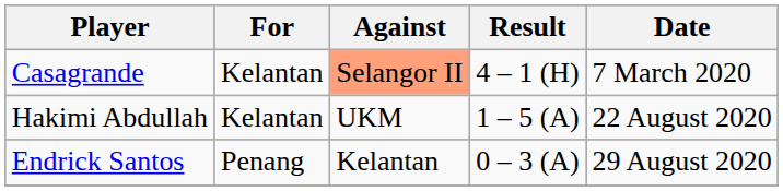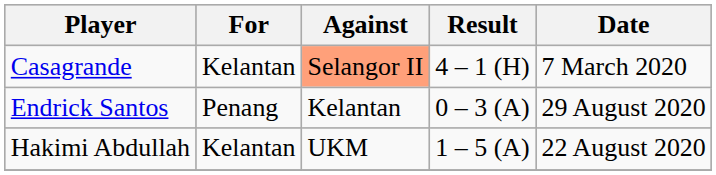rows swapped: Hakimi Abdullah <-> Endrick Santos
